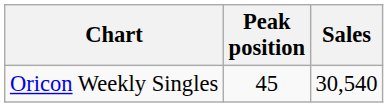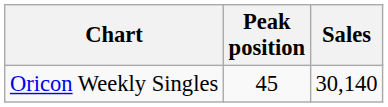Oricon Weekly Singles | Sales: 30,540 -> 30,140
